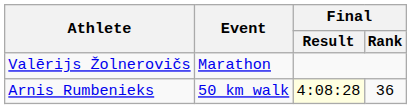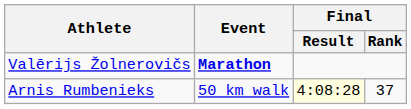Valērijs Žolnerovičs | Event: normal -> bold
Arnis Rumbenieks | Final / Rank: 36 -> 37
